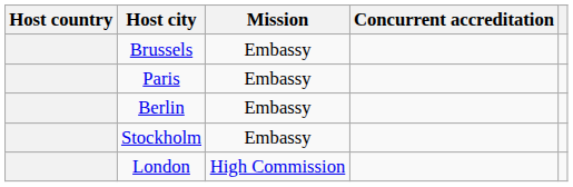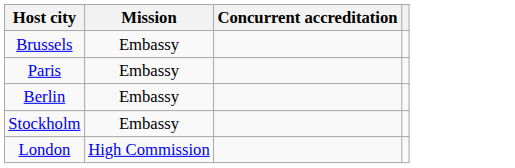- column: Host country
